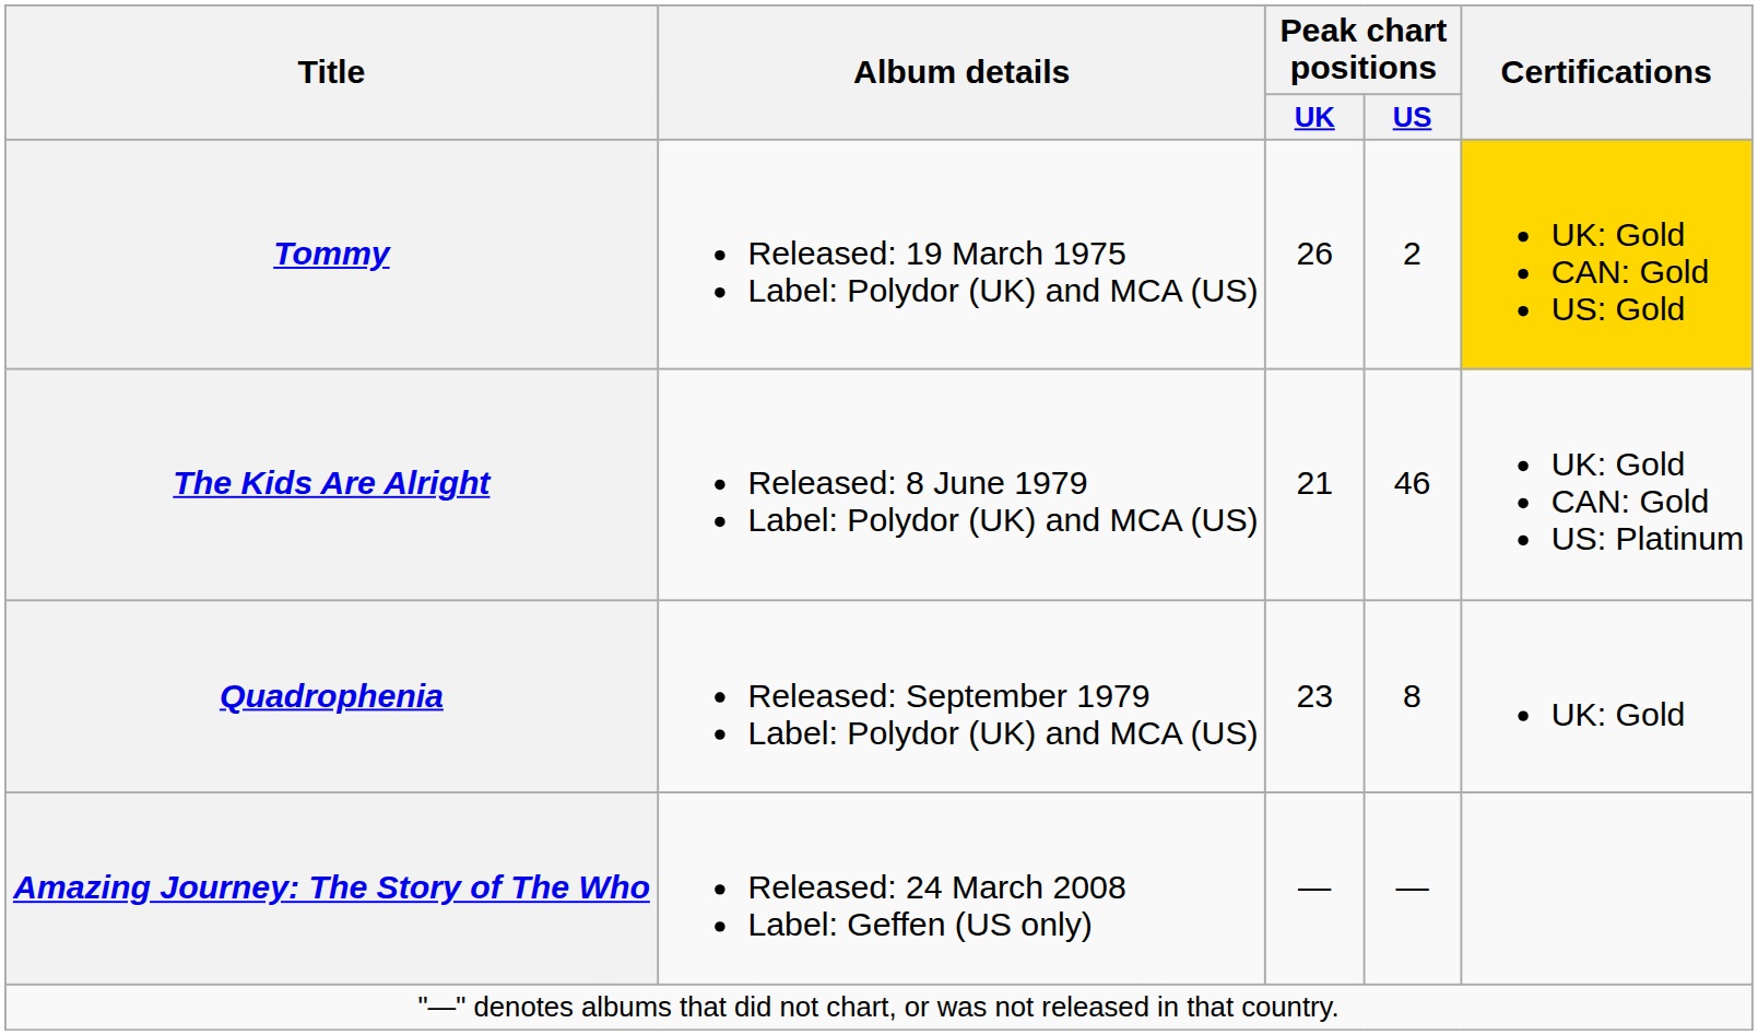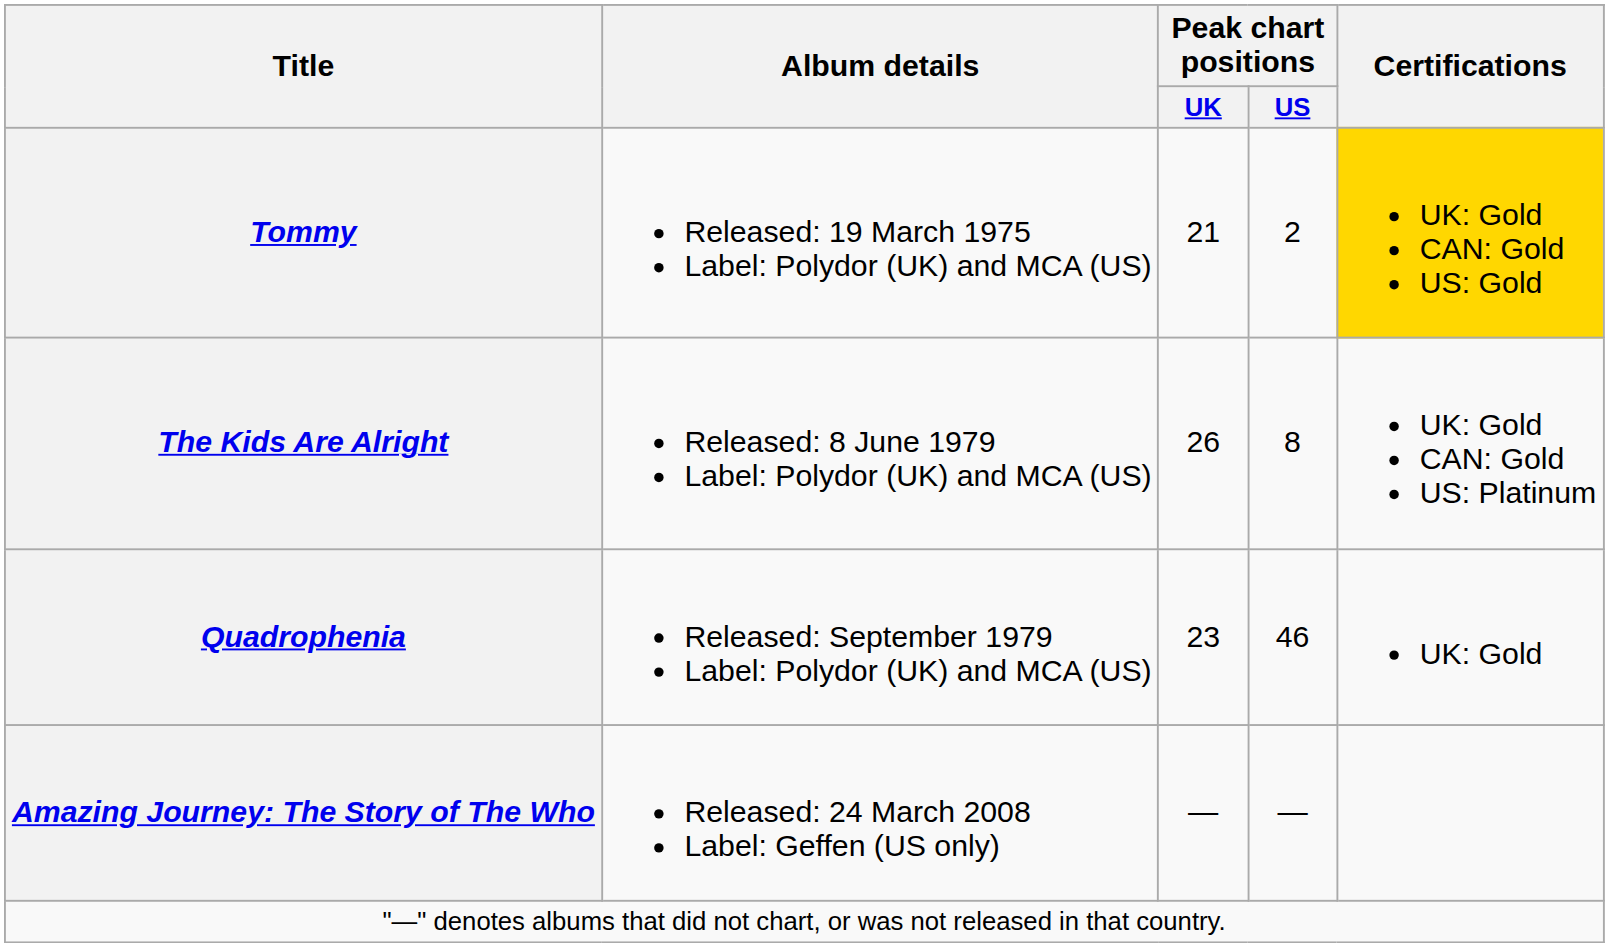Tommy | Peak chart positions / UK: 26 -> 21
The Kids Are Alright | Peak chart positions / UK: 21 -> 26
The Kids Are Alright | Peak chart positions / US: 46 -> 8
Quadrophenia | Peak chart positions / US: 8 -> 46
